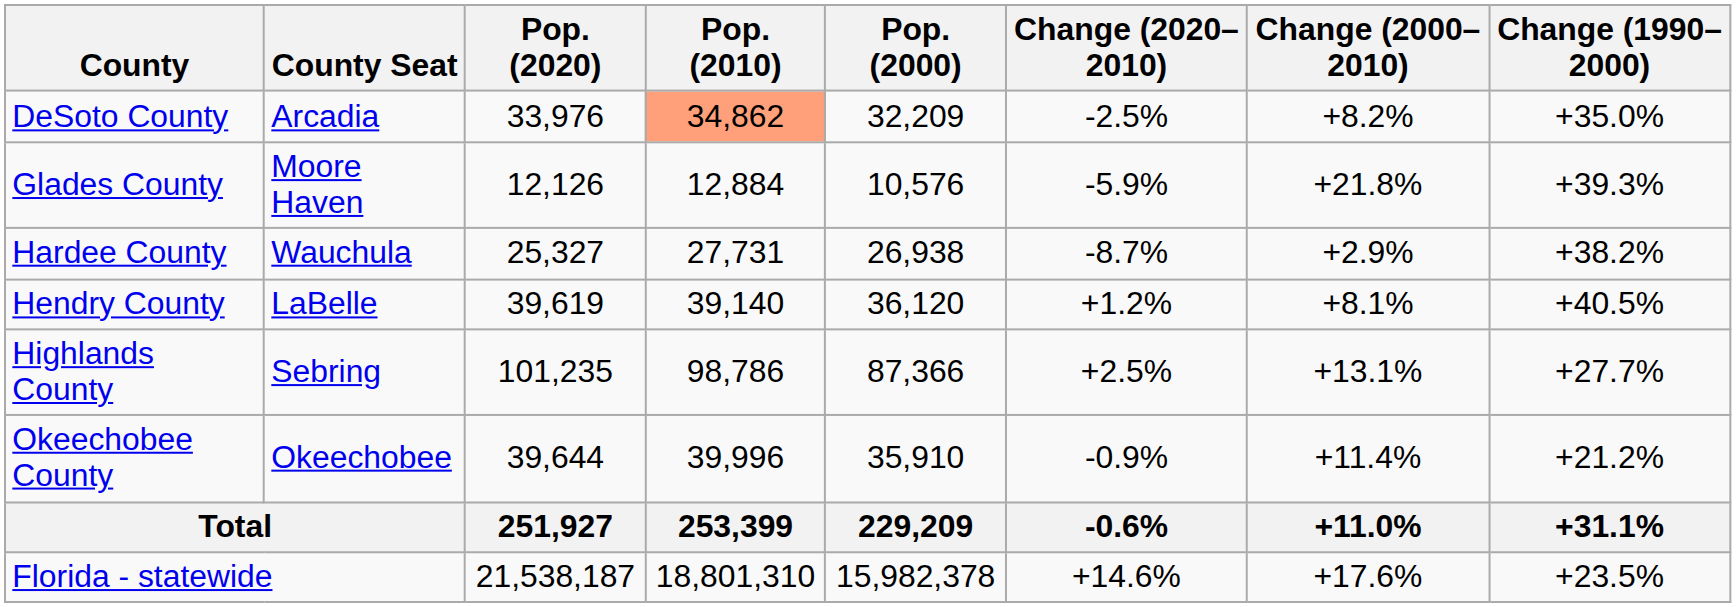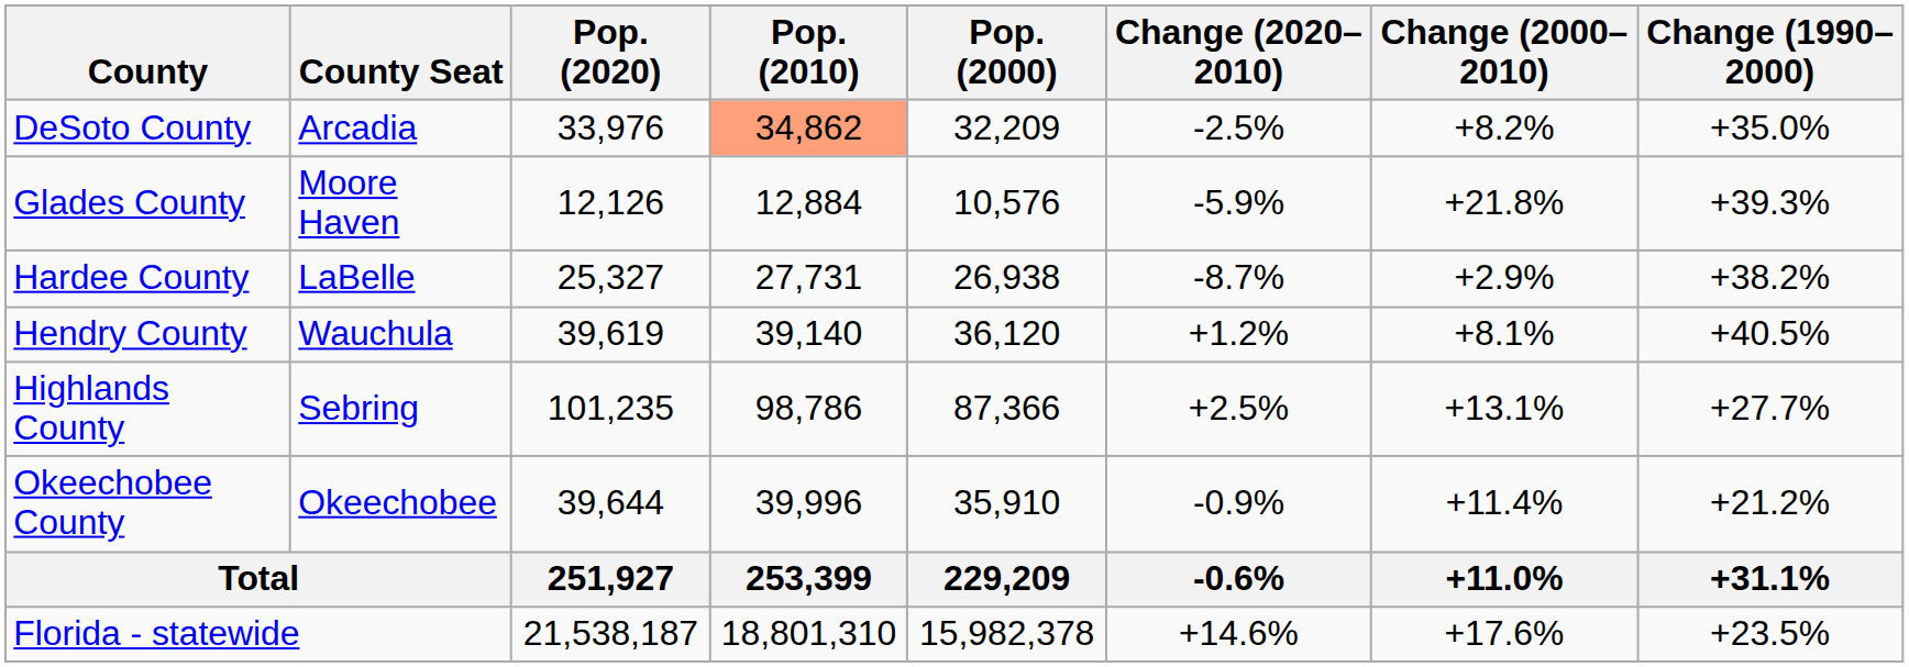Hardee County | County Seat: Wauchula -> LaBelle
Hendry County | County Seat: LaBelle -> Wauchula
